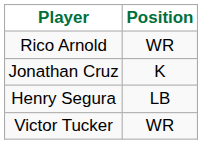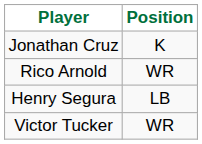rows swapped: Rico Arnold <-> Jonathan Cruz
